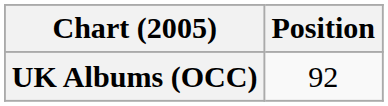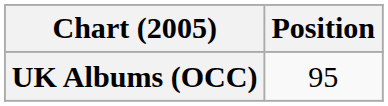UK Albums (OCC) | Position: 92 -> 95
